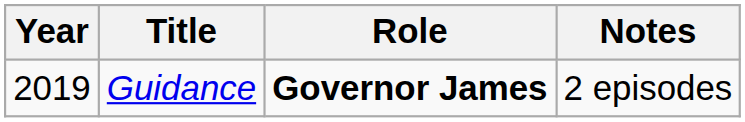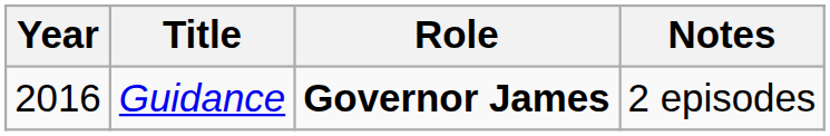Guidance | Year: 2019 -> 2016
